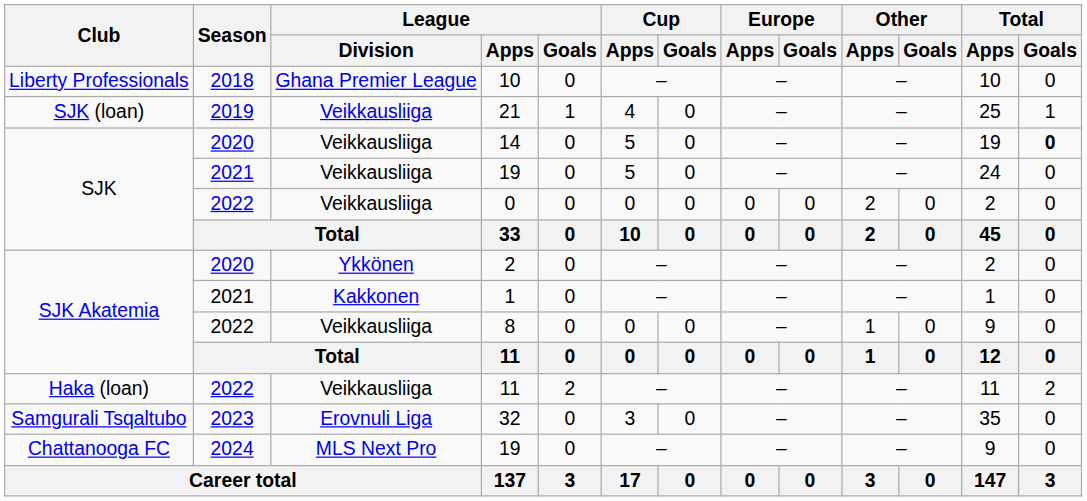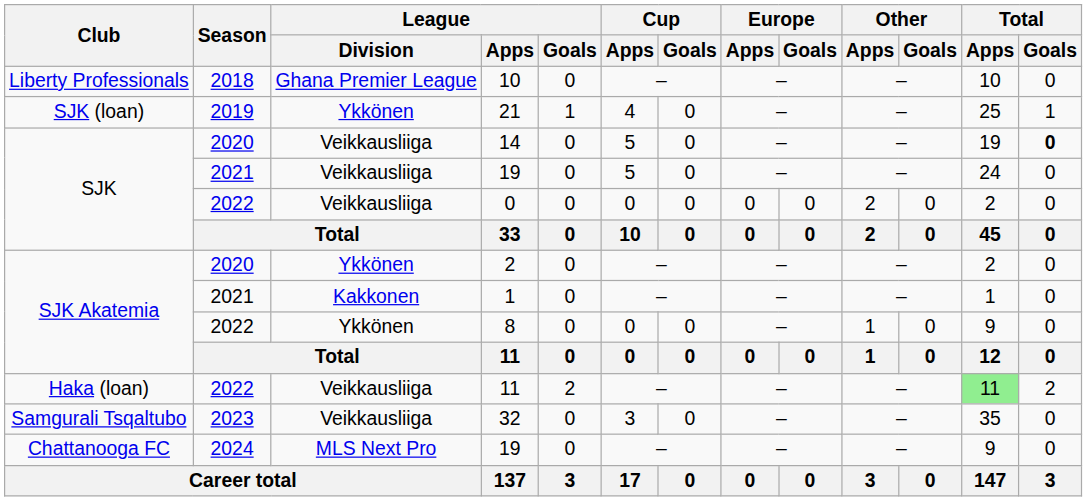21 | League / Division: Veikkausliiga -> Ykkönen
8 | League / Division: Veikkausliiga -> Ykkönen
Haka (loan) / 11 | Total / Apps: no background -> lightgreen background
32 | League / Division: Erovnuli Liga -> Veikkausliiga
